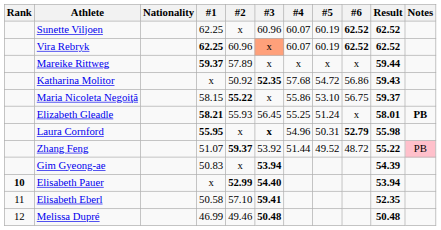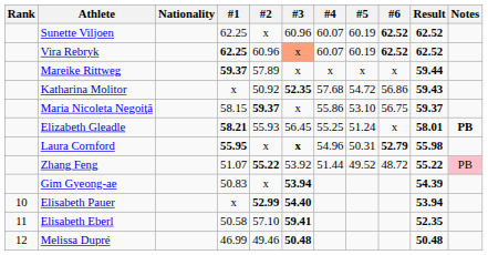Maria Nicoleta Negoiţă | #2: 55.22 -> 59.37
Zhang Feng | #2: 59.37 -> 55.22
Elisabeth Pauer | Rank: bold -> normal
